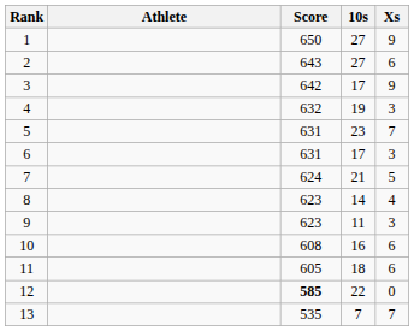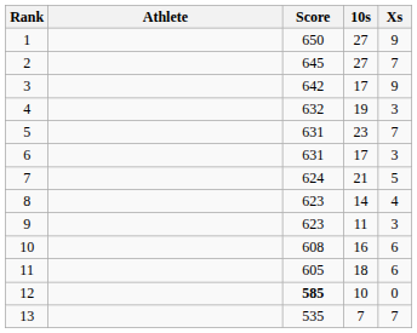2 | Score: 643 -> 645
2 | Xs: 6 -> 7
12 | 10s: 22 -> 10
